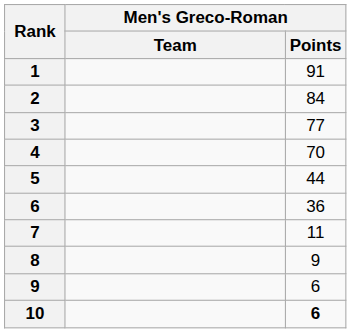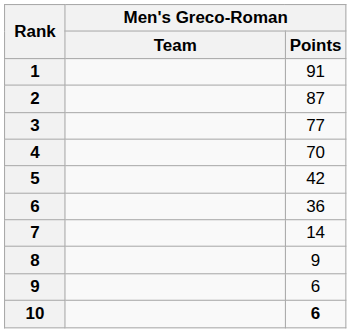2 | Men's Greco-Roman / Points: 84 -> 87
5 | Men's Greco-Roman / Points: 44 -> 42
7 | Men's Greco-Roman / Points: 11 -> 14
